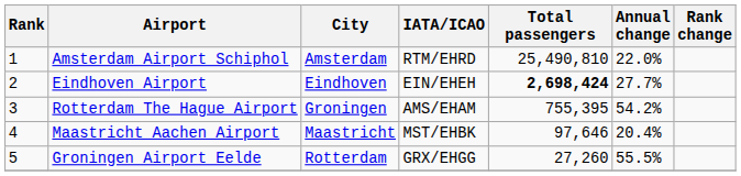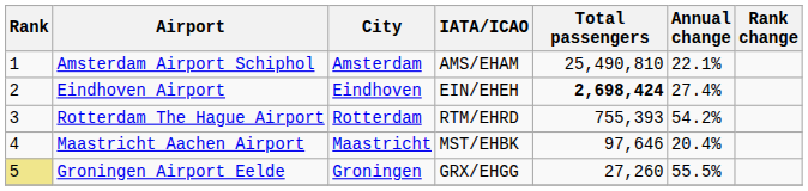Amsterdam Airport Schiphol | IATA/ICAO: RTM/EHRD -> AMS/EHAM
Amsterdam Airport Schiphol | Annual change: 22.0% -> 22.1%
Eindhoven Airport | Annual change: 27.7% -> 27.4%
Rotterdam The Hague Airport | City: Groningen -> Rotterdam
Rotterdam The Hague Airport | IATA/ICAO: AMS/EHAM -> RTM/EHRD
Rotterdam The Hague Airport | Total passengers: 755,395 -> 755,393
Groningen Airport Eelde | Rank: no background -> khaki background
Groningen Airport Eelde | City: Rotterdam -> Groningen
